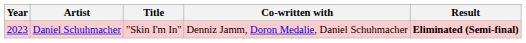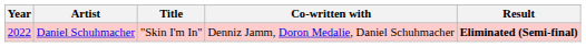Daniel Schuhmacher | Year: 2023 -> 2022
